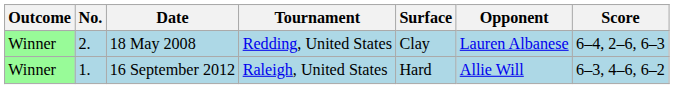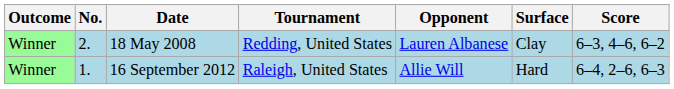columns swapped: Surface <-> Opponent
18 May 2008 | Score: 6–4, 2–6, 6–3 -> 6–3, 4–6, 6–2
16 September 2012 | Score: 6–3, 4–6, 6–2 -> 6–4, 2–6, 6–3
